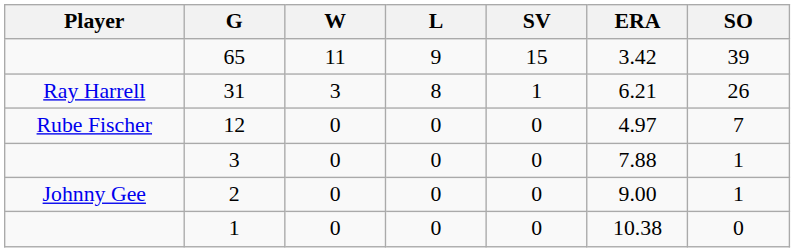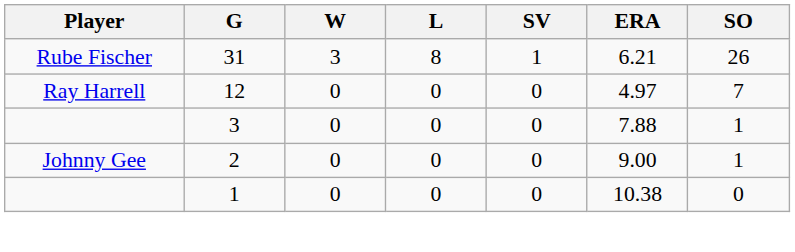- row: 65 | 11 | 9 | 15 | 3.42 | 39
31 | Player: Ray Harrell -> Rube Fischer
12 | Player: Rube Fischer -> Ray Harrell
